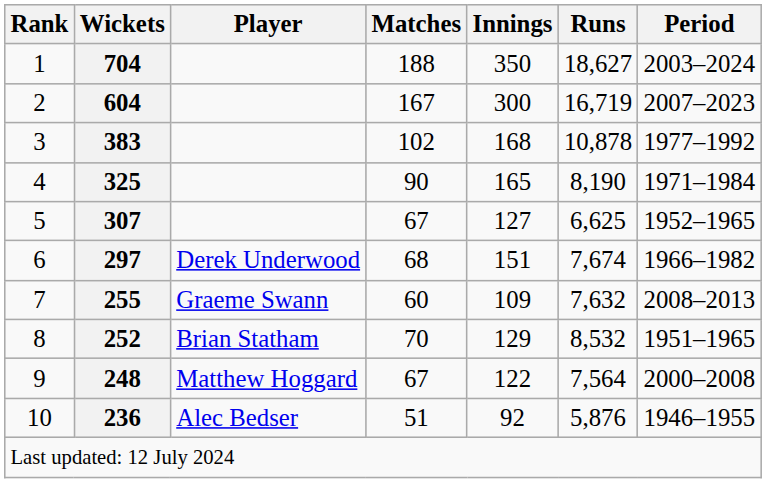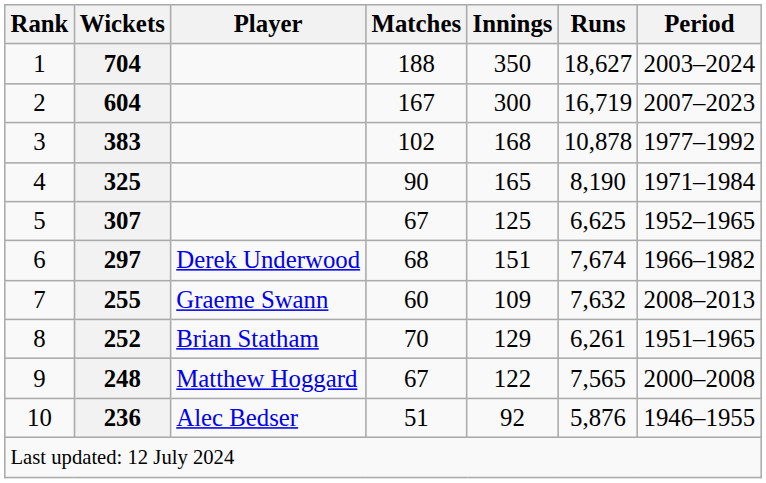307 | Innings: 127 -> 125
252 | Runs: 8,532 -> 6,261
248 | Runs: 7,564 -> 7,565
